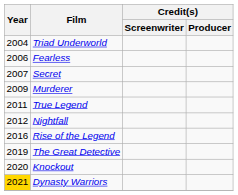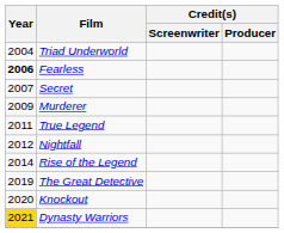Fearless | Year: normal -> bold
Rise of the Legend | Year: 2016 -> 2014
